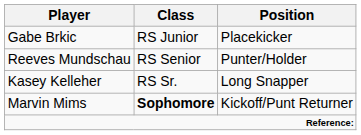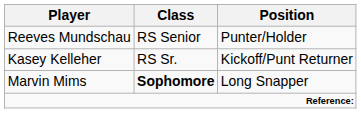- row: Gabe Brkic | RS Junior | Placekicker
Kasey Kelleher | Position: Long Snapper -> Kickoff/Punt Returner
Marvin Mims | Position: Kickoff/Punt Returner -> Long Snapper
